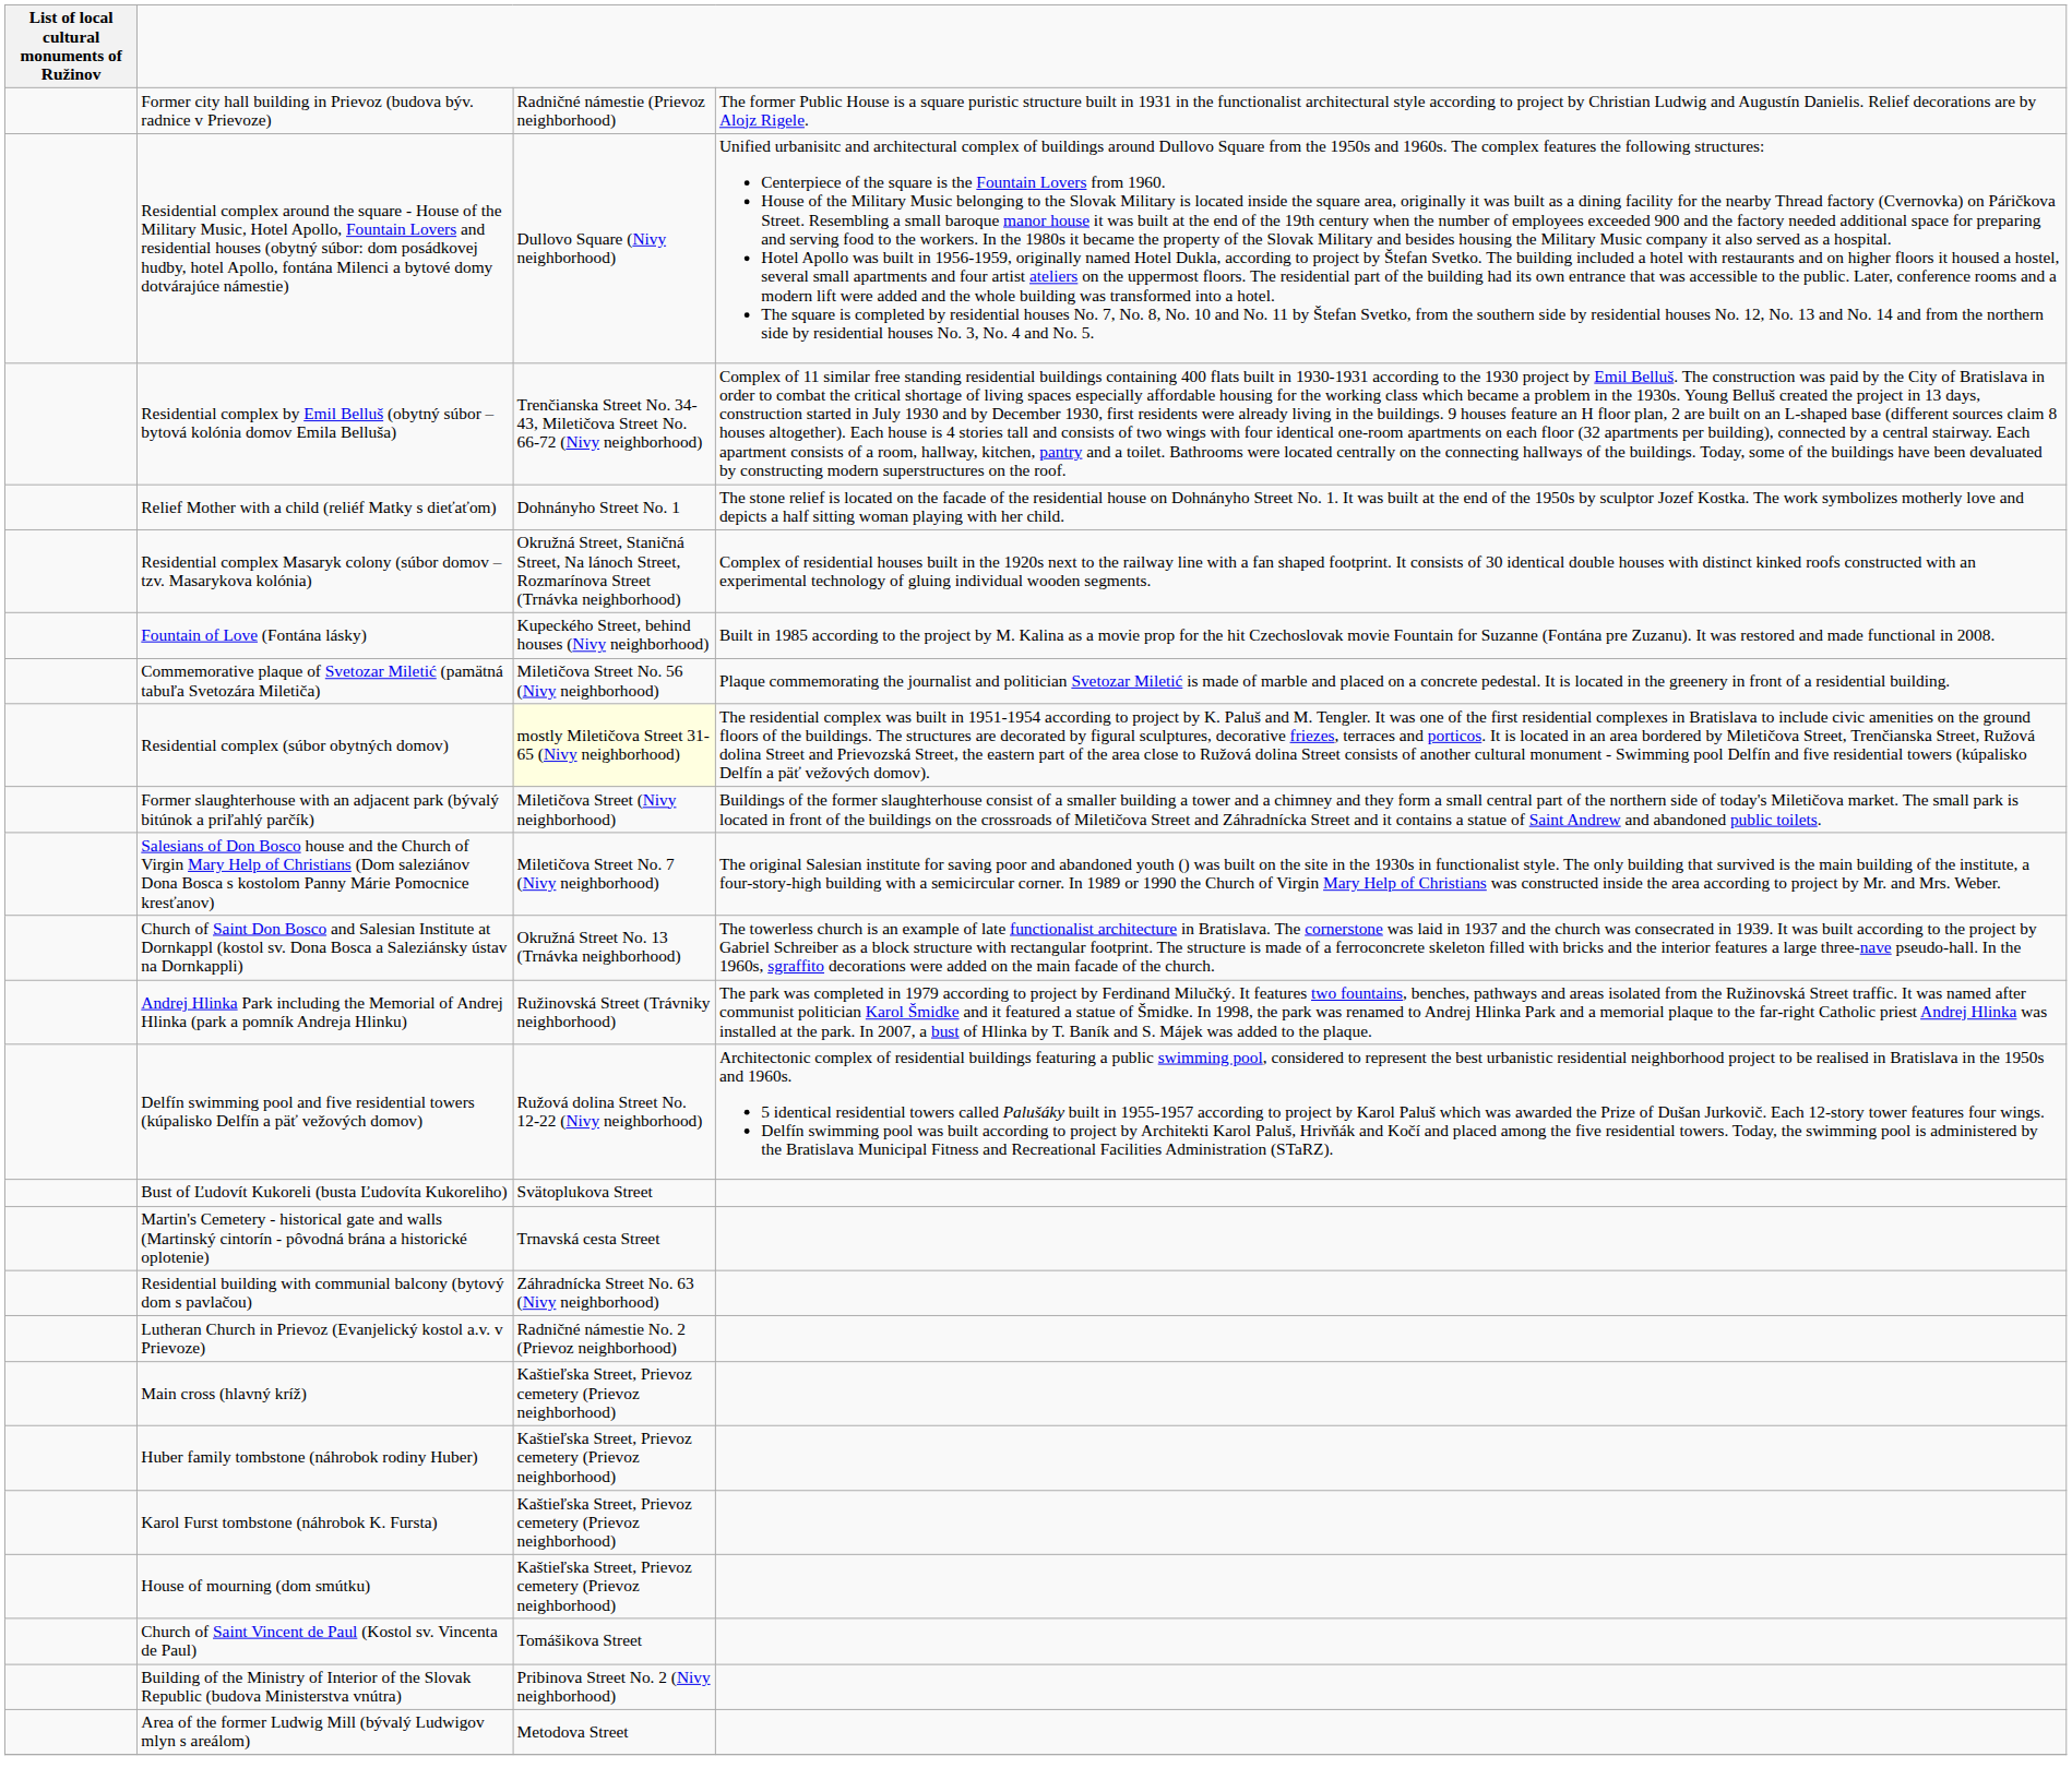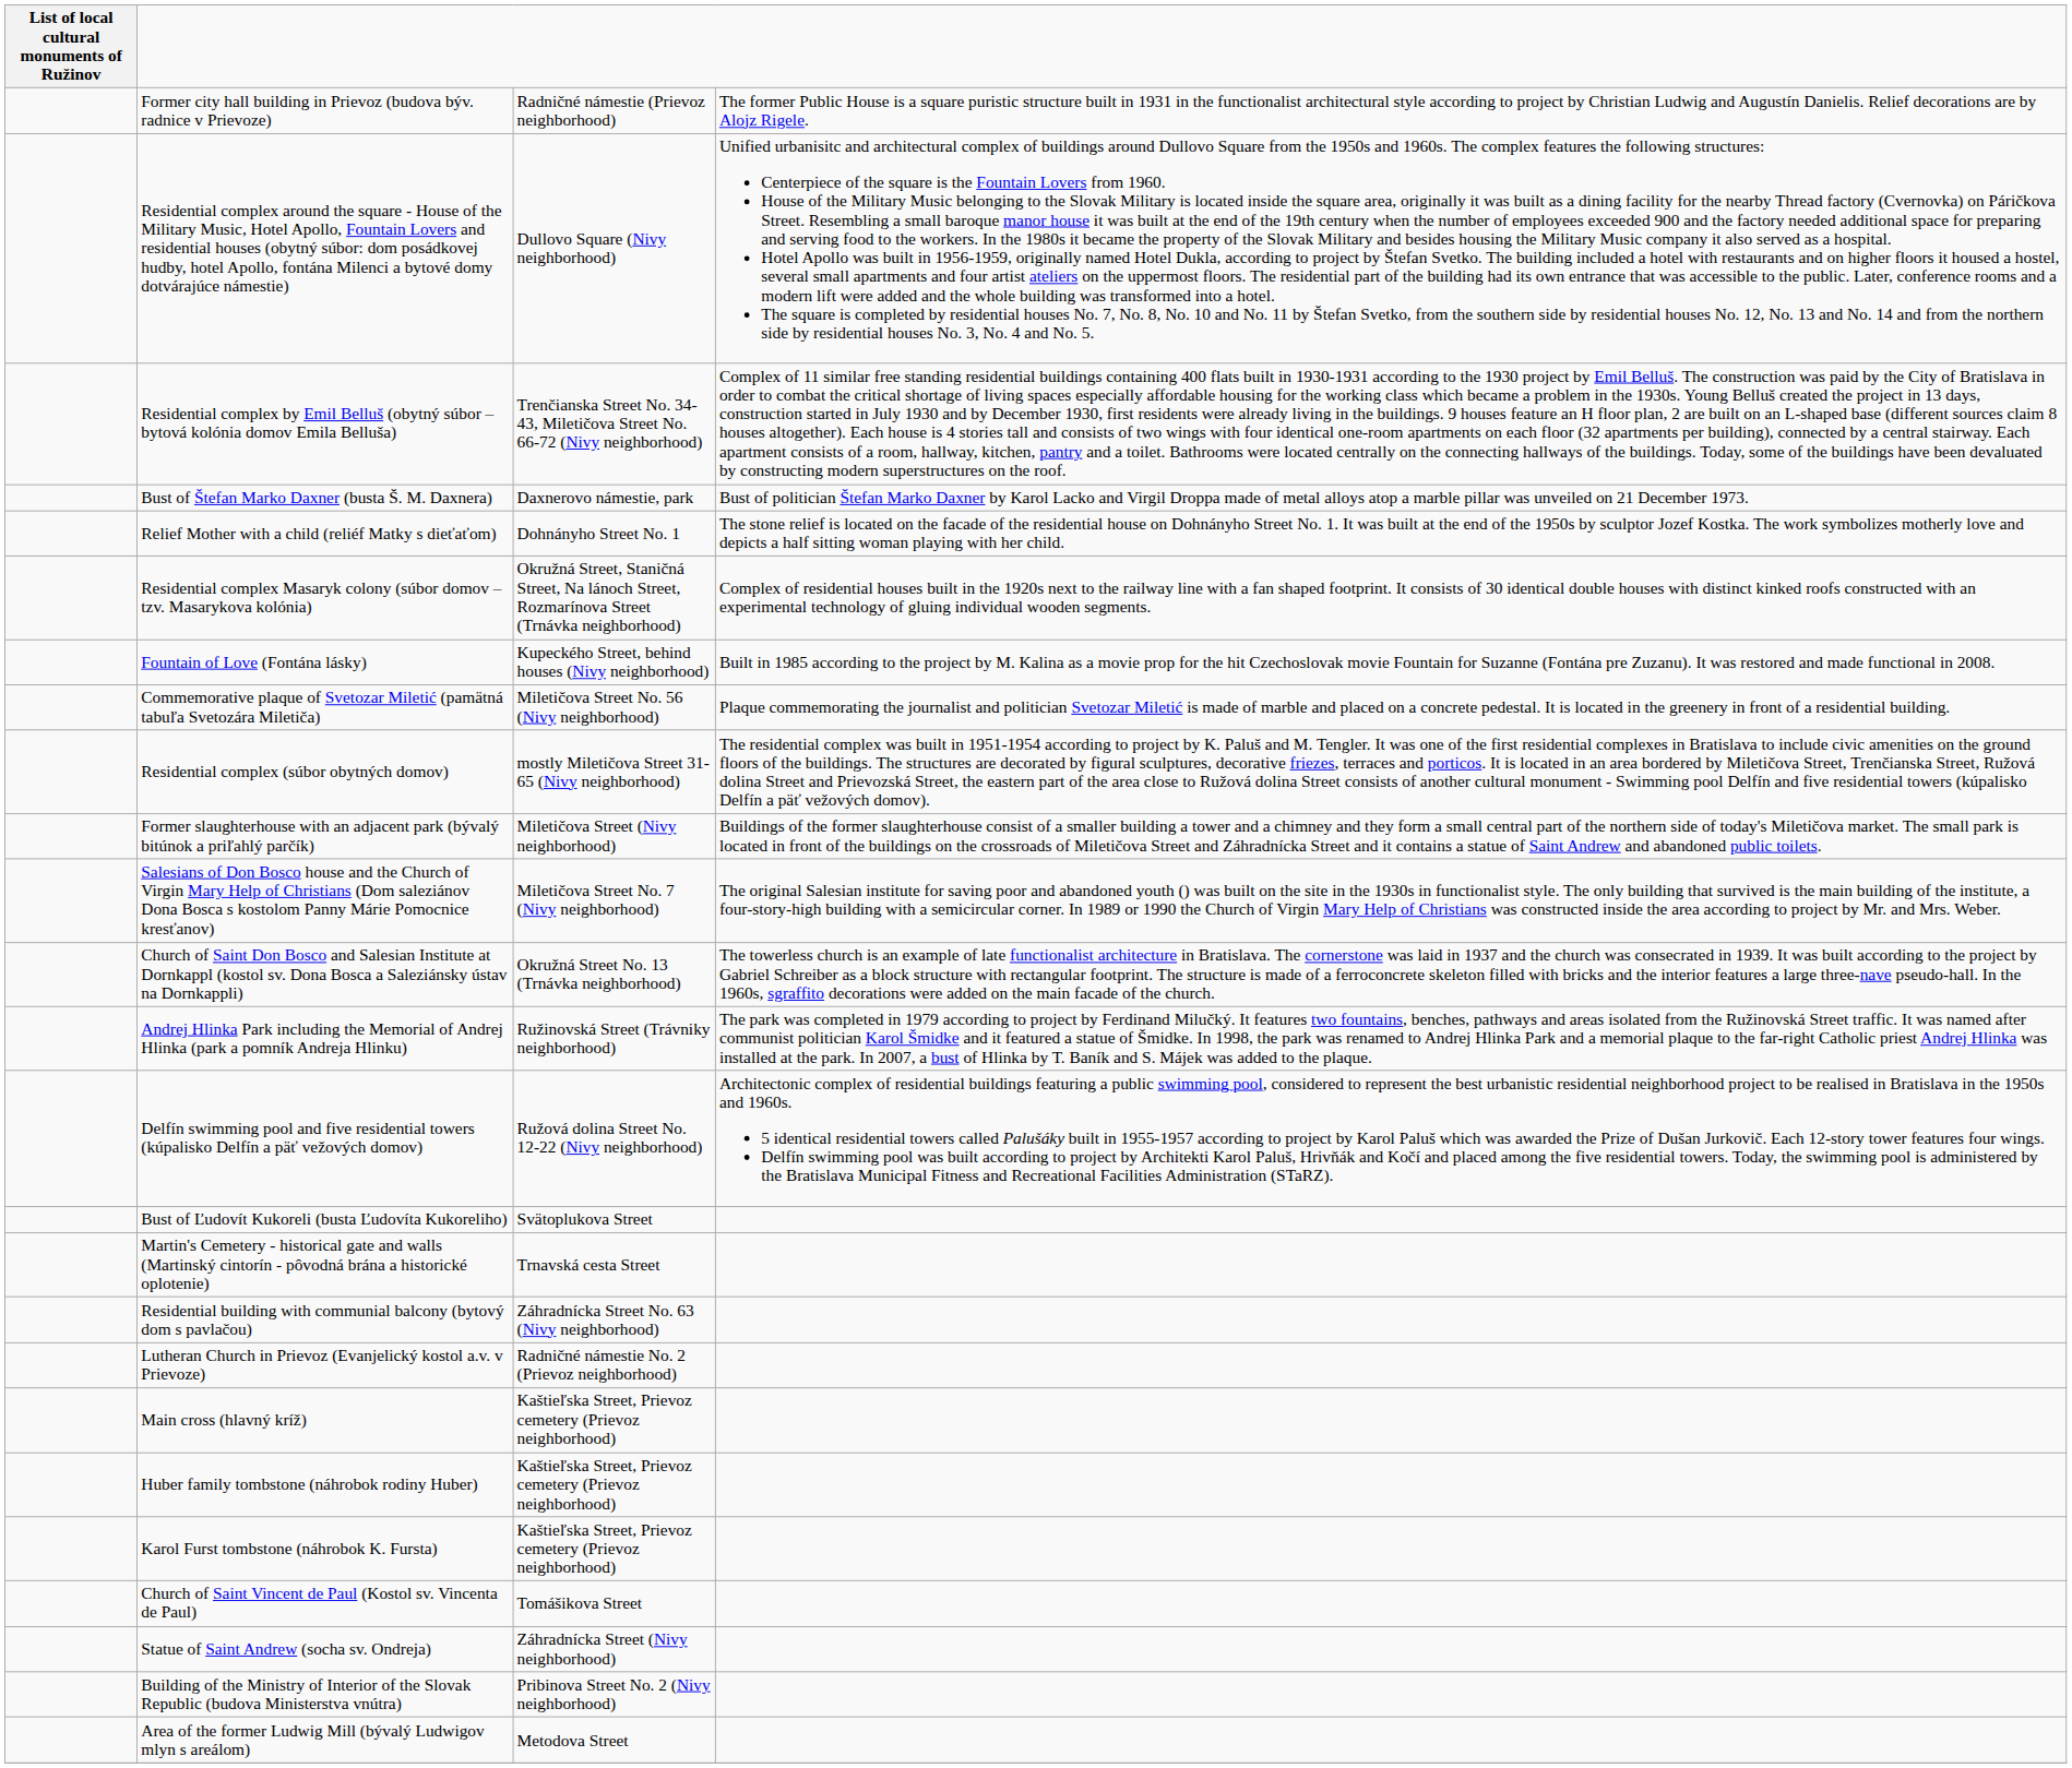+ row: Bust of Štefan Marko Daxner (busta Š. M. Daxnera) | Daxnerovo námestie, park | Bust of politician Štefan Marko Daxner by Karol Lacko and Virgil Droppa made of metal alloys atop a marble pillar was unveiled on 21 December 1973.
Residential complex (súbor obytných domov) | column 3: lightyellow background -> no background
- row: House of mourning (dom smútku) | Kaštieľska Street, Prievoz cemetery (Prievoz neighborhood)
+ row: Statue of Saint Andrew (socha sv. Ondreja) | Záhradnícka Street (Nivy neighborhood)
